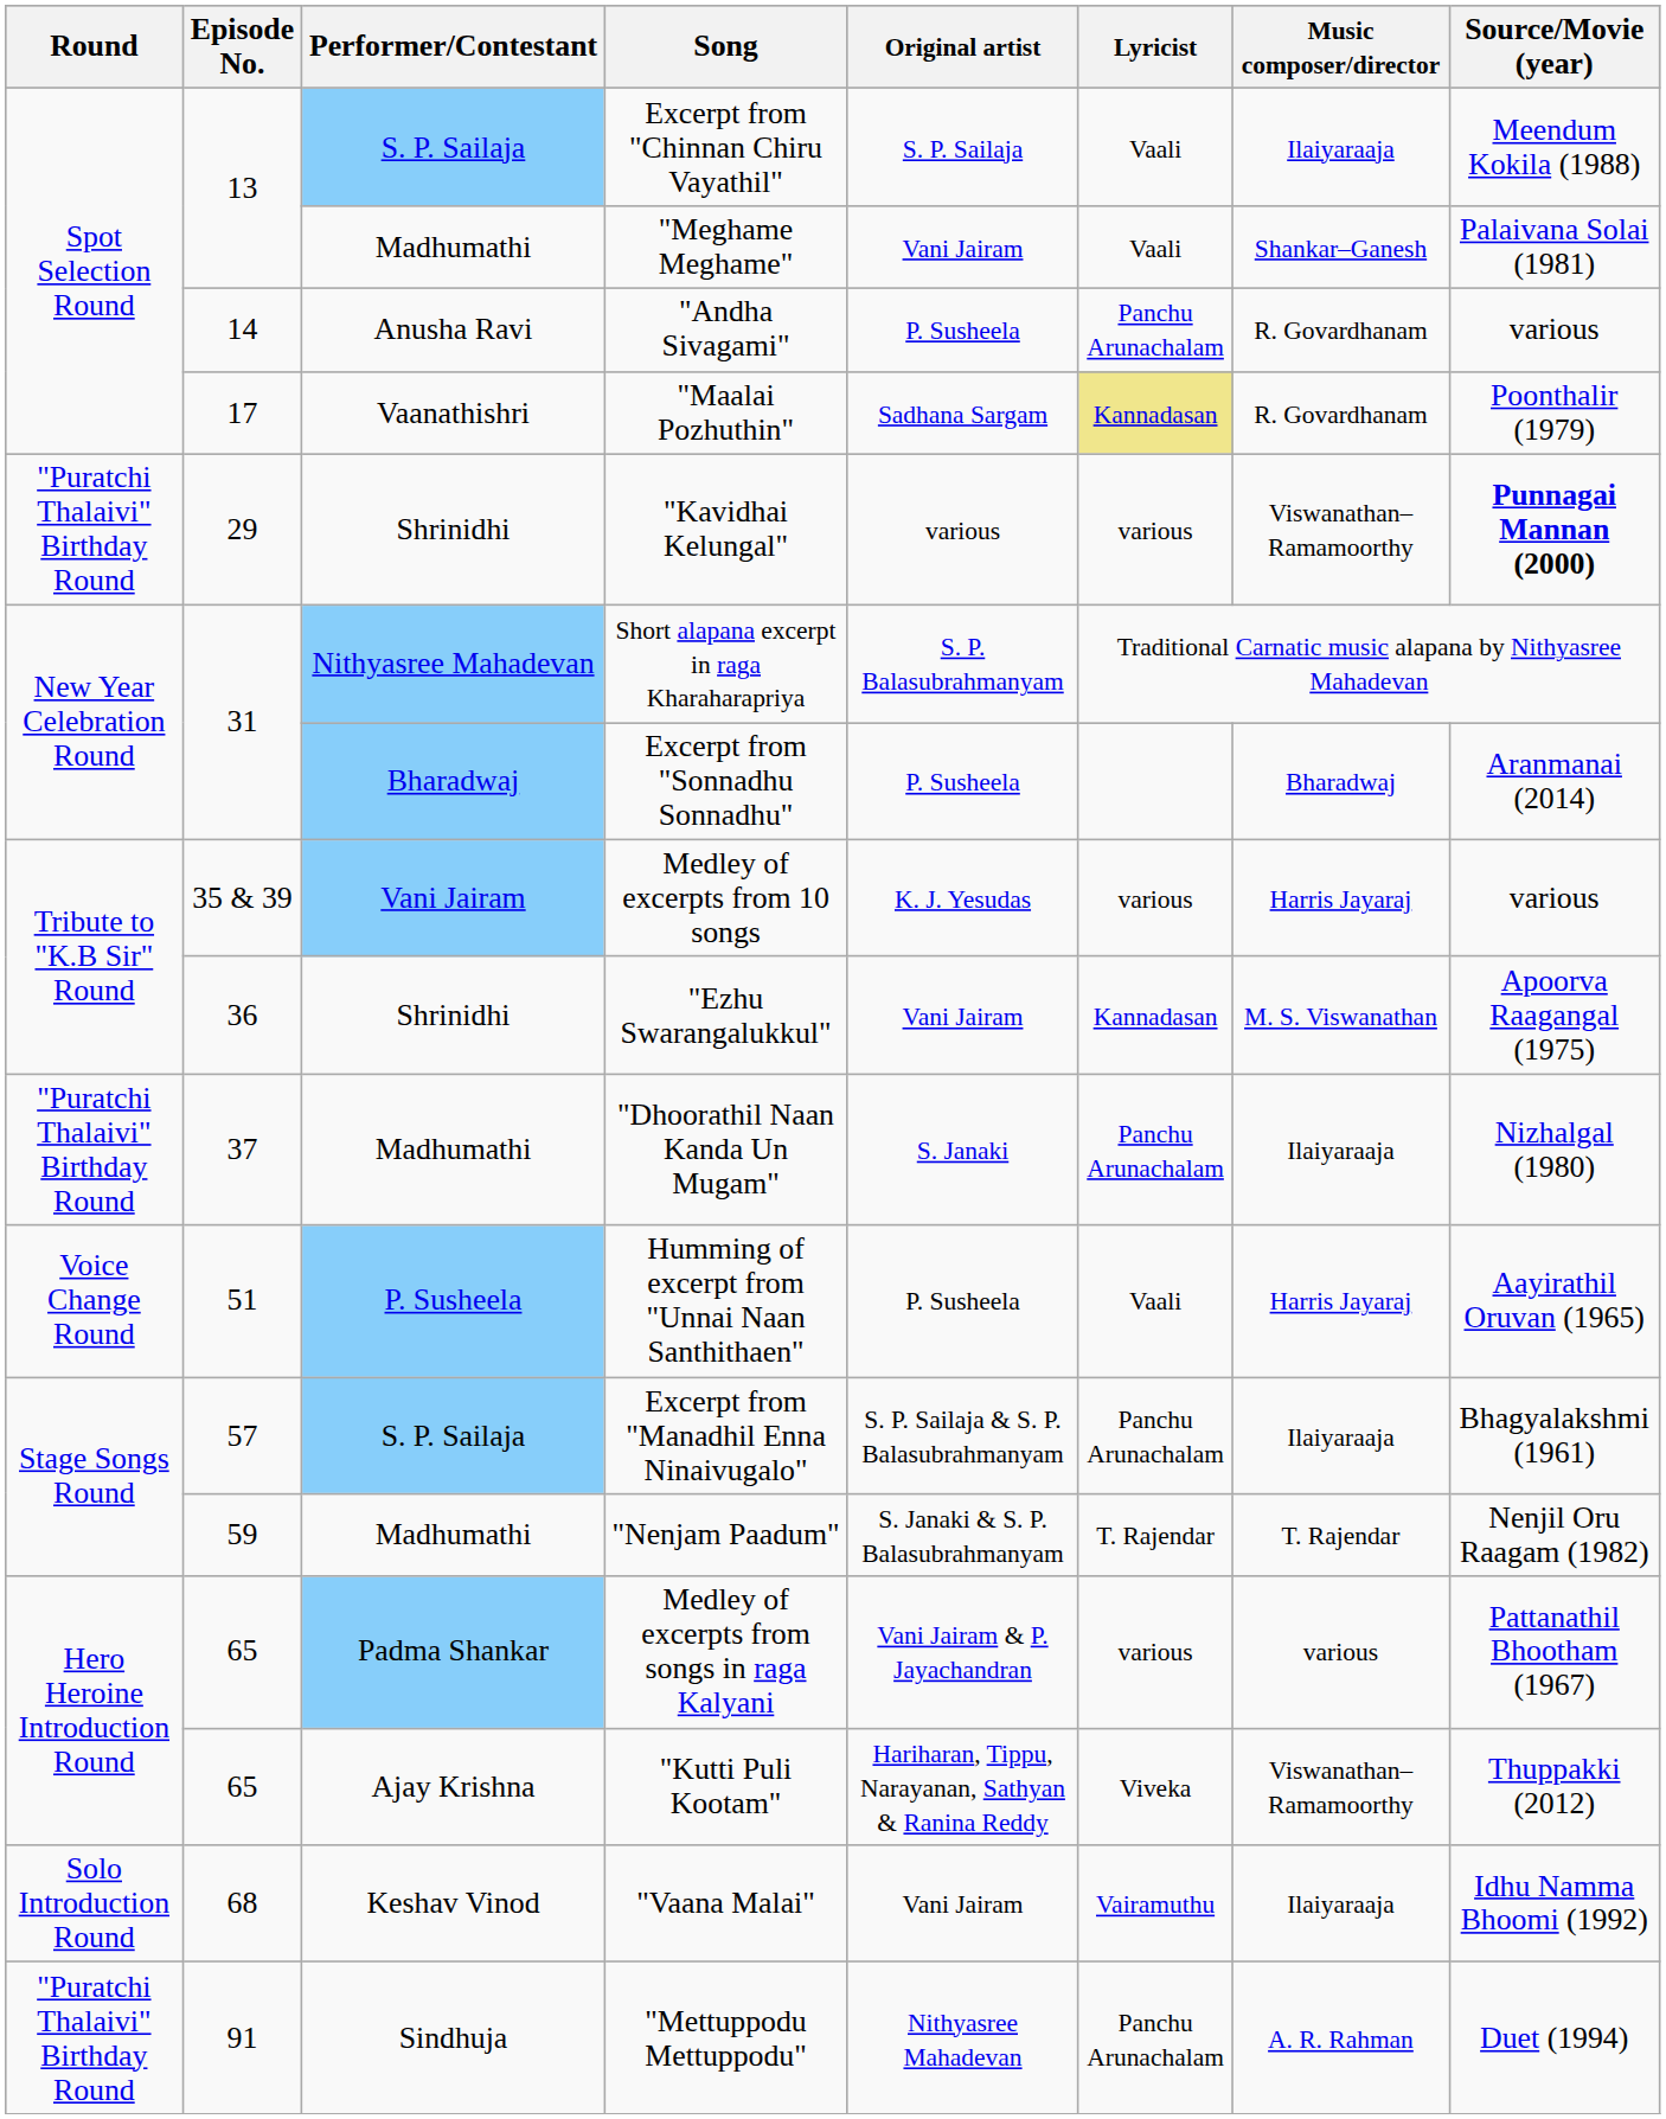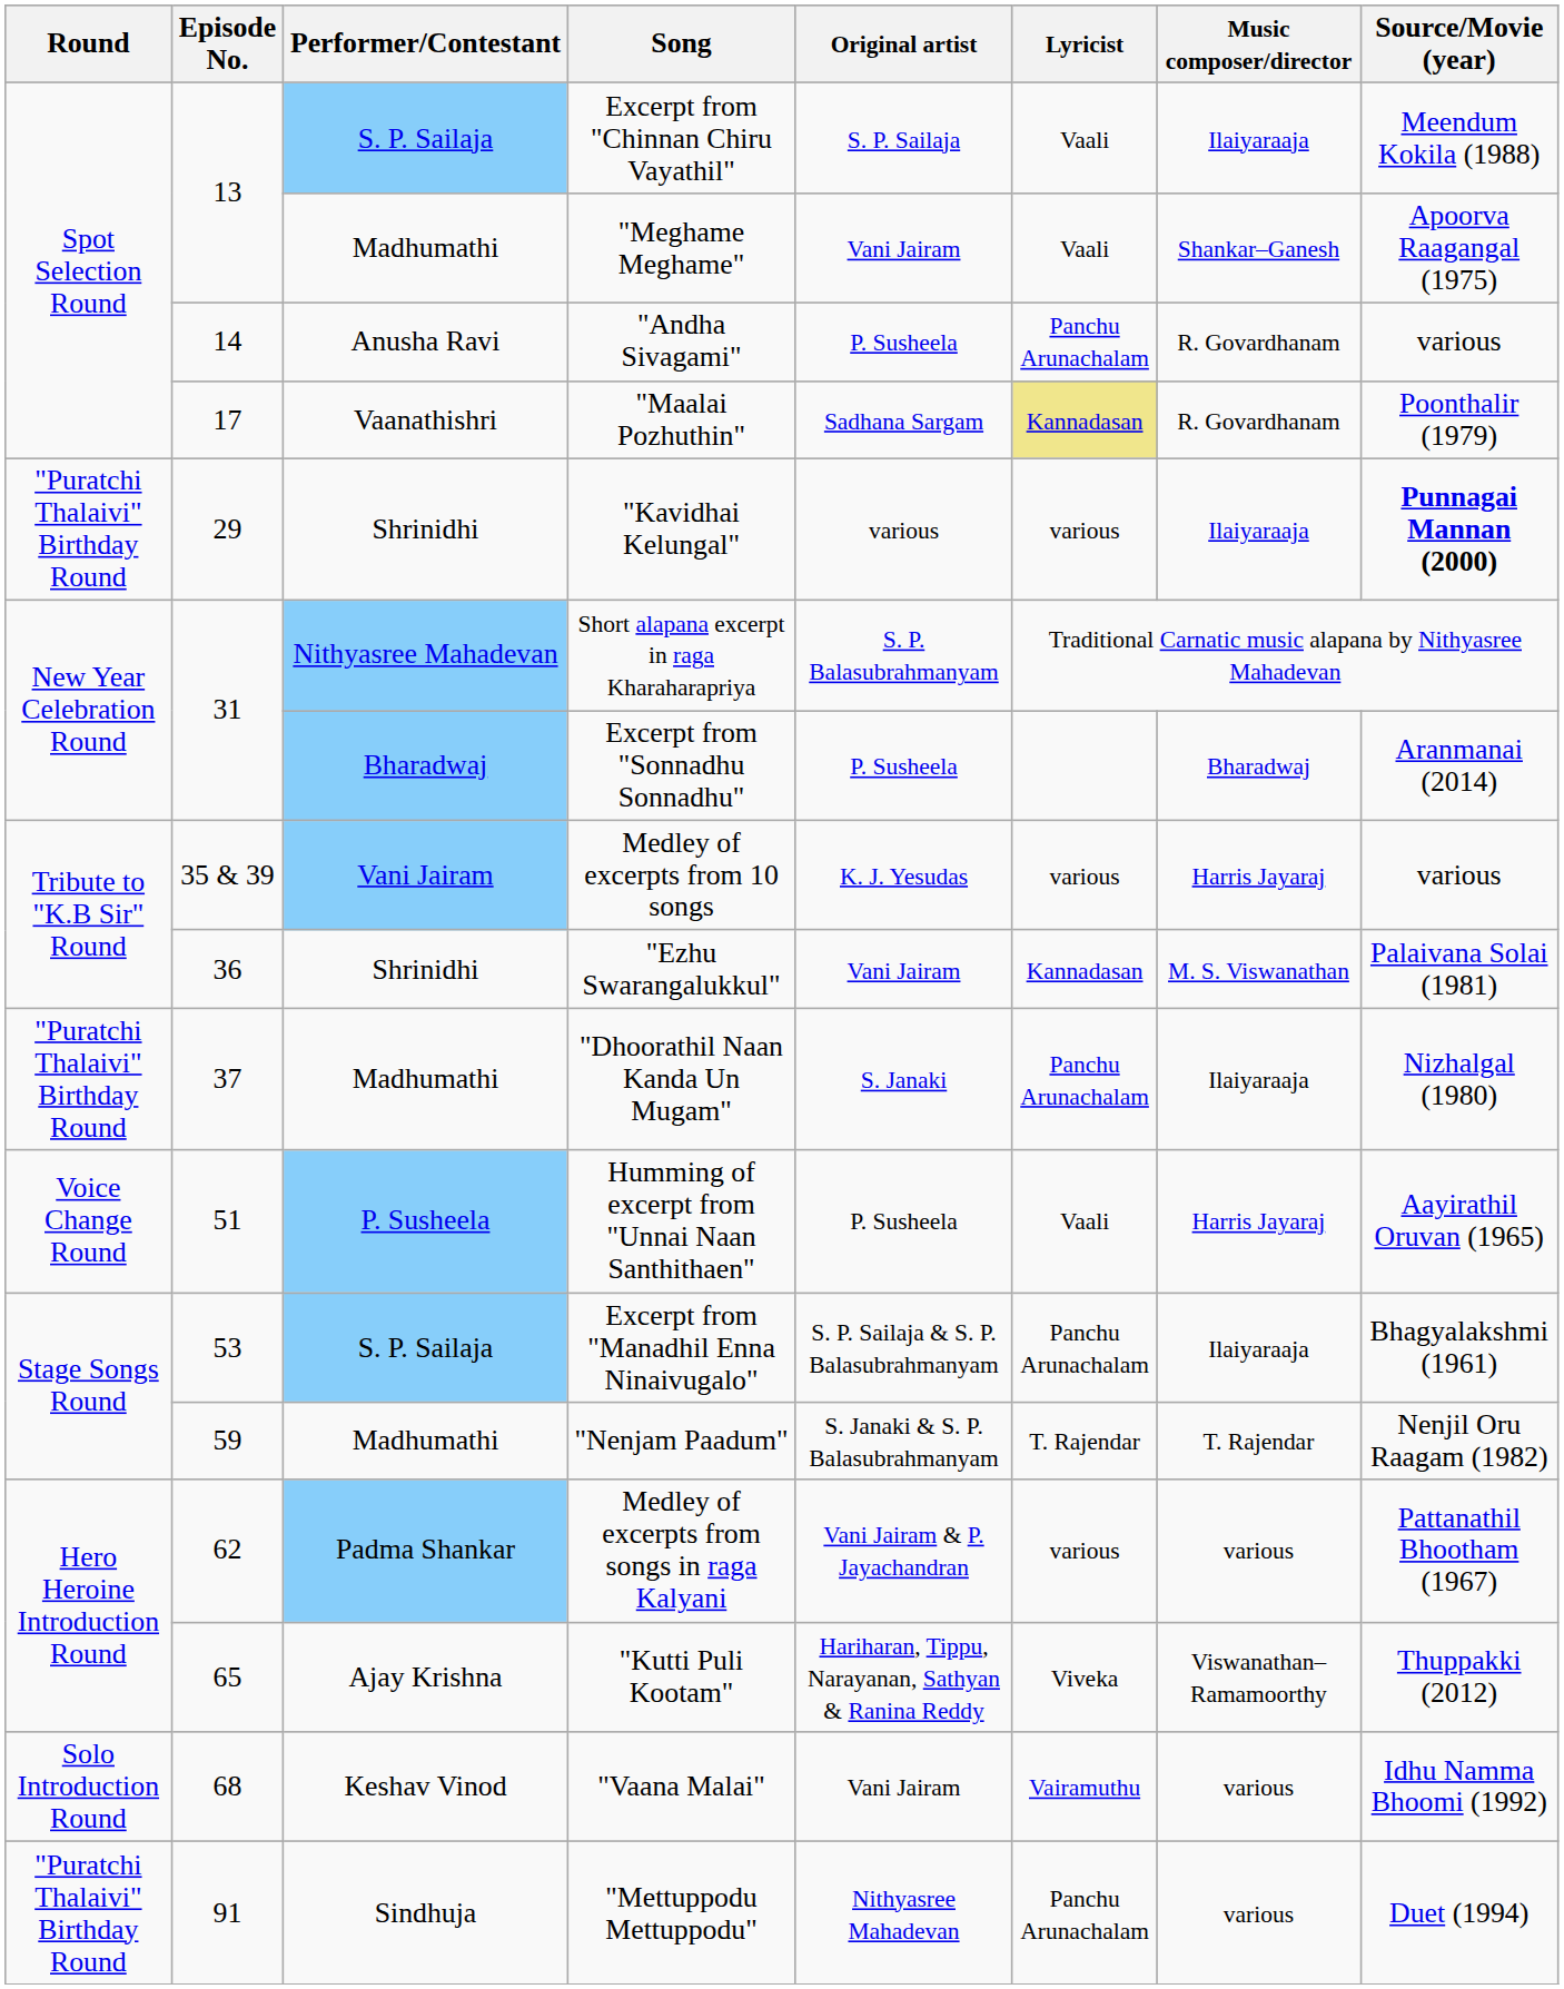"Meghame Meghame" | Source/Movie (year): Palaivana Solai (1981) -> Apoorva Raagangal (1975)
"Kavidhai Kelungal" | Music composer/director: Viswanathan–Ramamoorthy -> Ilaiyaraaja
"Ezhu Swarangalukkul" | Source/Movie (year): Apoorva Raagangal (1975) -> Palaivana Solai (1981)
Excerpt from "Manadhil Enna Ninaivugalo" | Episode No.: 57 -> 53
Medley of excerpts from songs in raga Kalyani | Episode No.: 65 -> 62
"Vaana Malai" | Music composer/director: Ilaiyaraaja -> various
"Mettuppodu Mettuppodu" | Music composer/director: A. R. Rahman -> various
